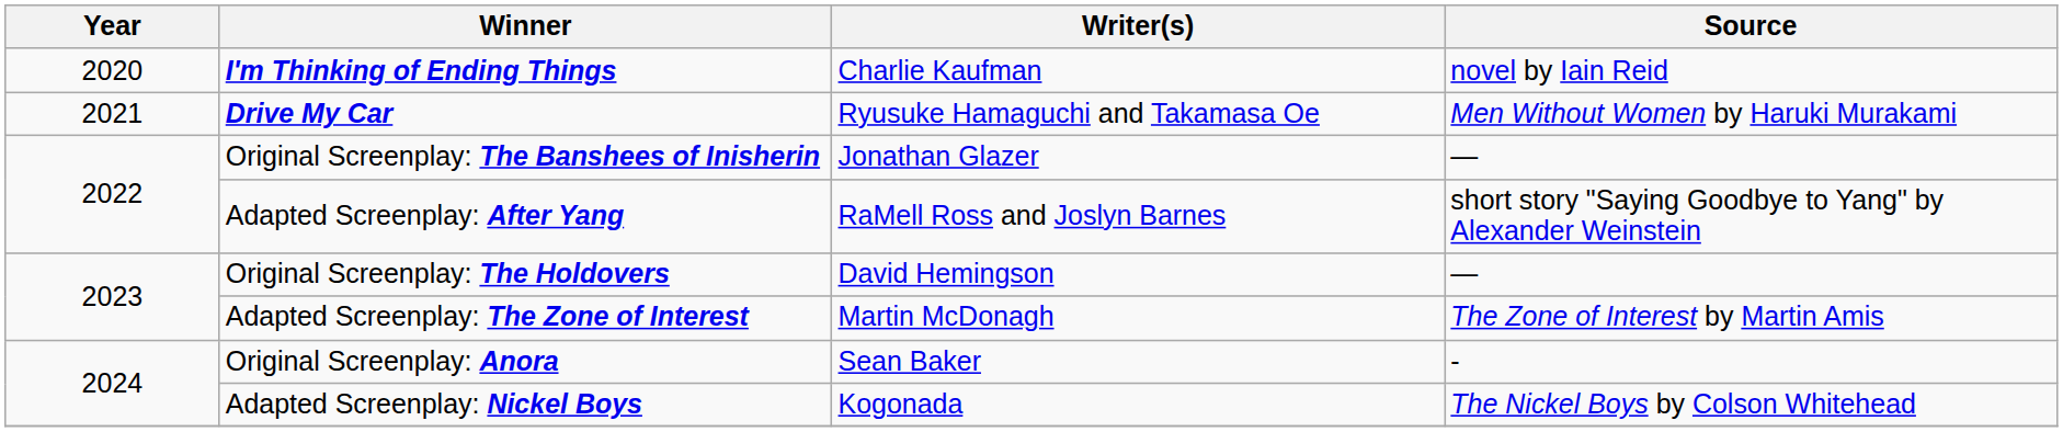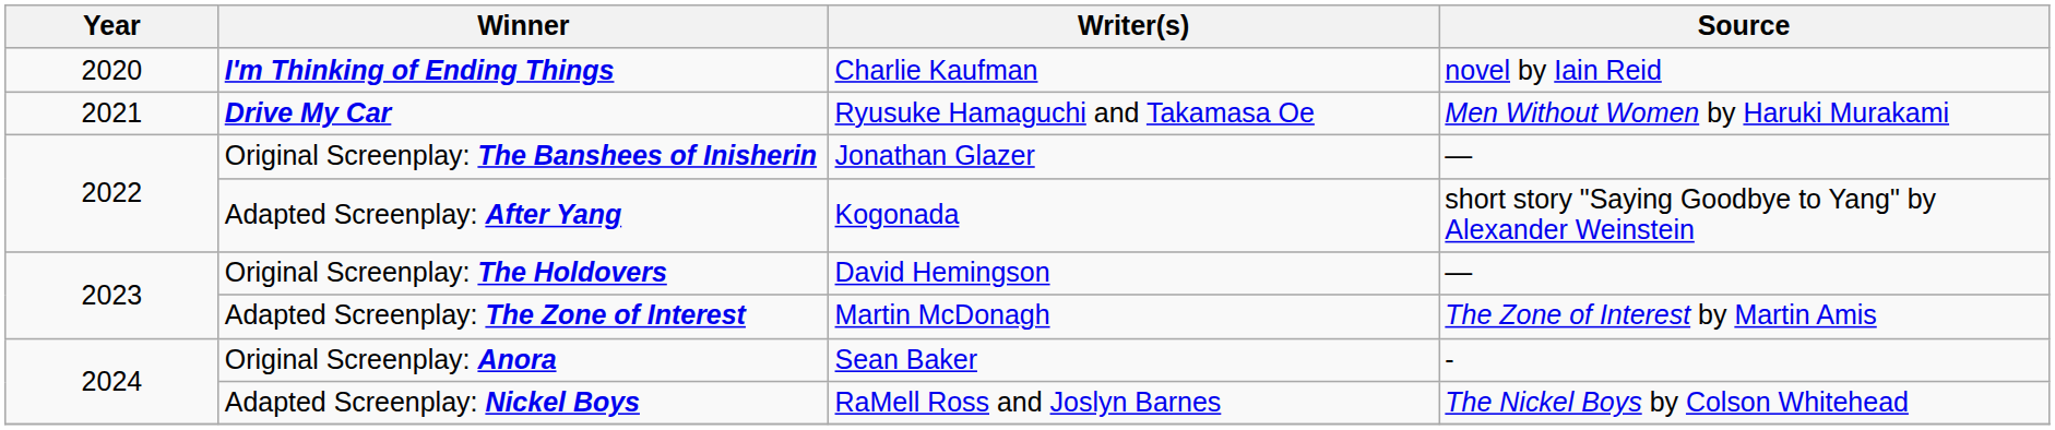Adapted Screenplay: After Yang | Writer(s): RaMell Ross and Joslyn Barnes -> Kogonada
Adapted Screenplay: Nickel Boys | Writer(s): Kogonada -> RaMell Ross and Joslyn Barnes
